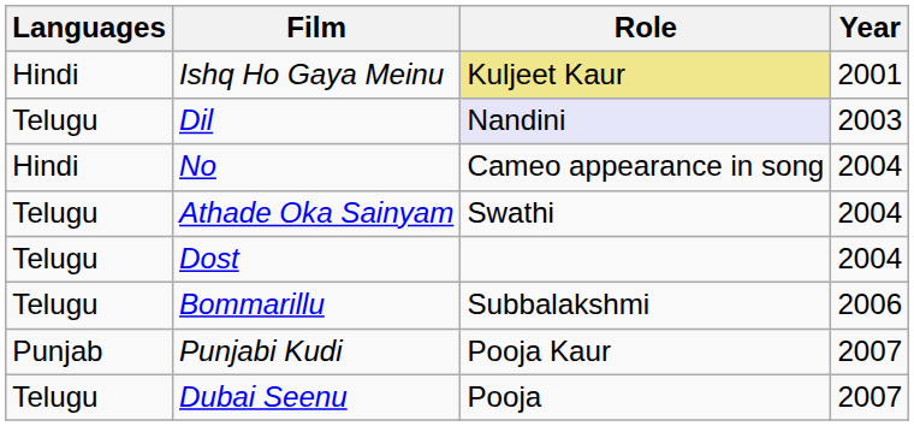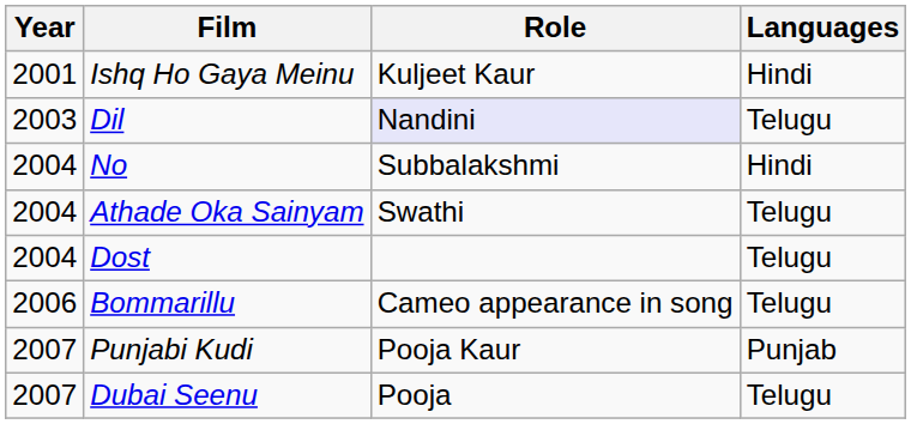columns swapped: Year <-> Languages
Ishq Ho Gaya Meinu | Role: khaki background -> no background
No | Role: Cameo appearance in song -> Subbalakshmi
Bommarillu | Role: Subbalakshmi -> Cameo appearance in song
